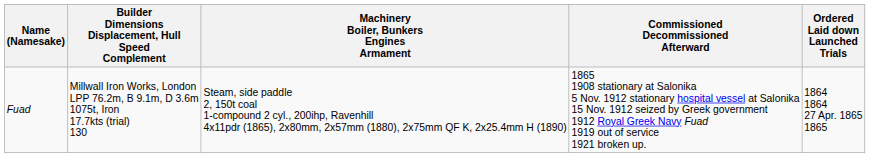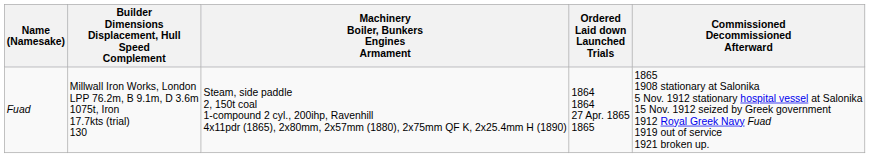columns swapped: Ordered Laid down Launched Trials <-> Commissioned Decommissioned Afterward
